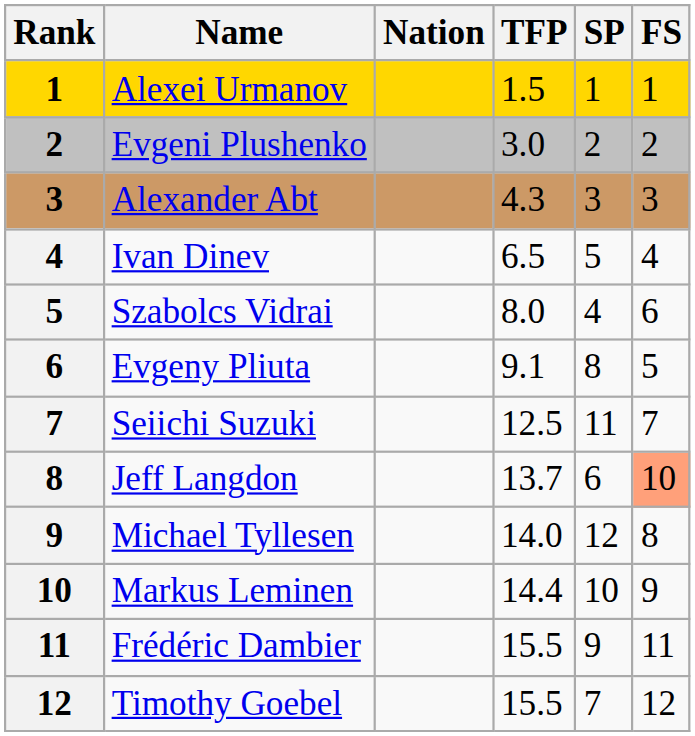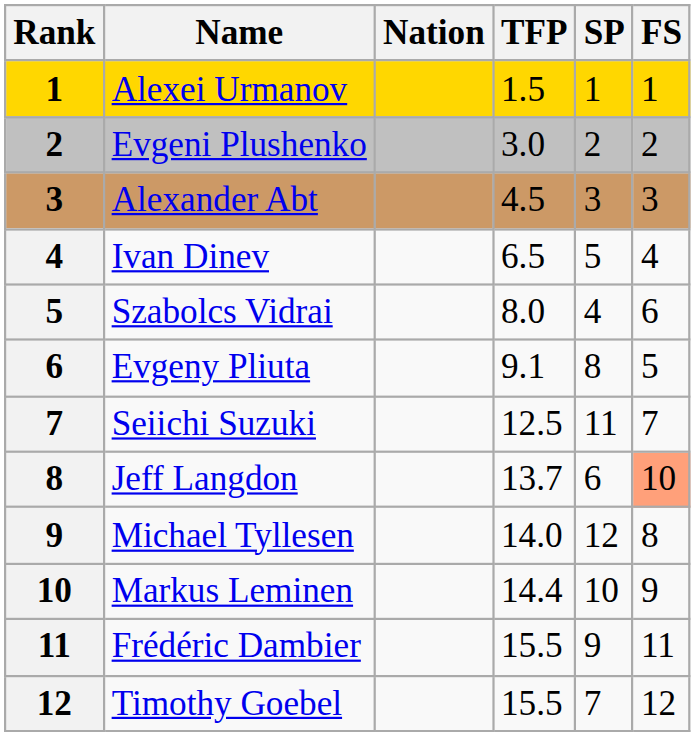Alexander Abt | TFP: 4.3 -> 4.5
